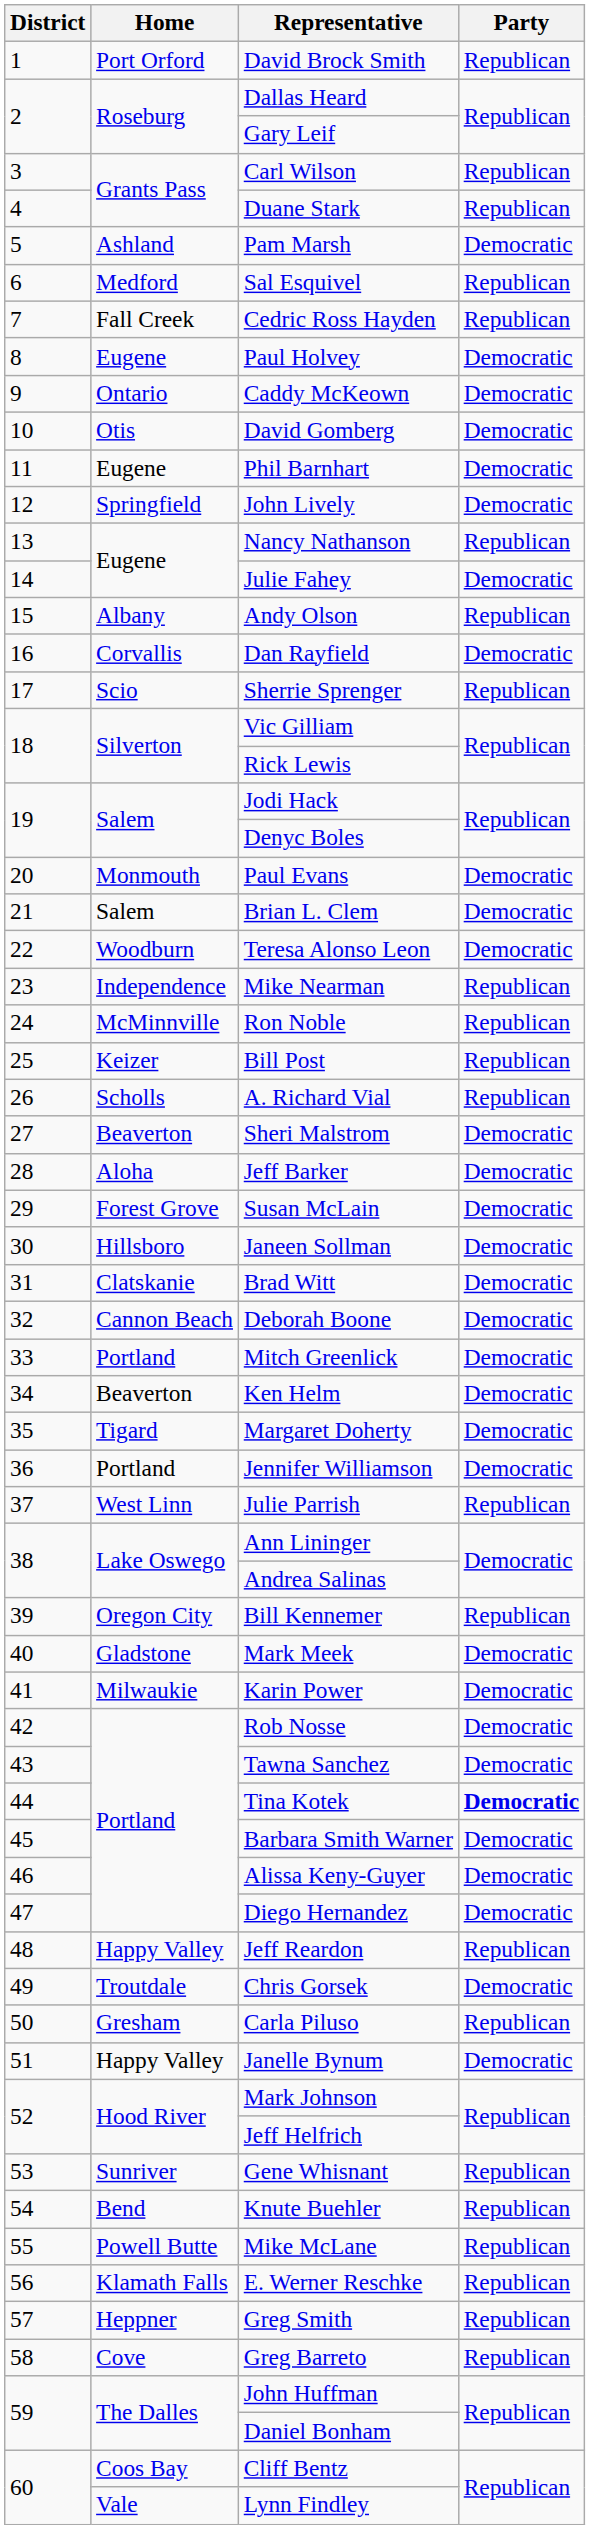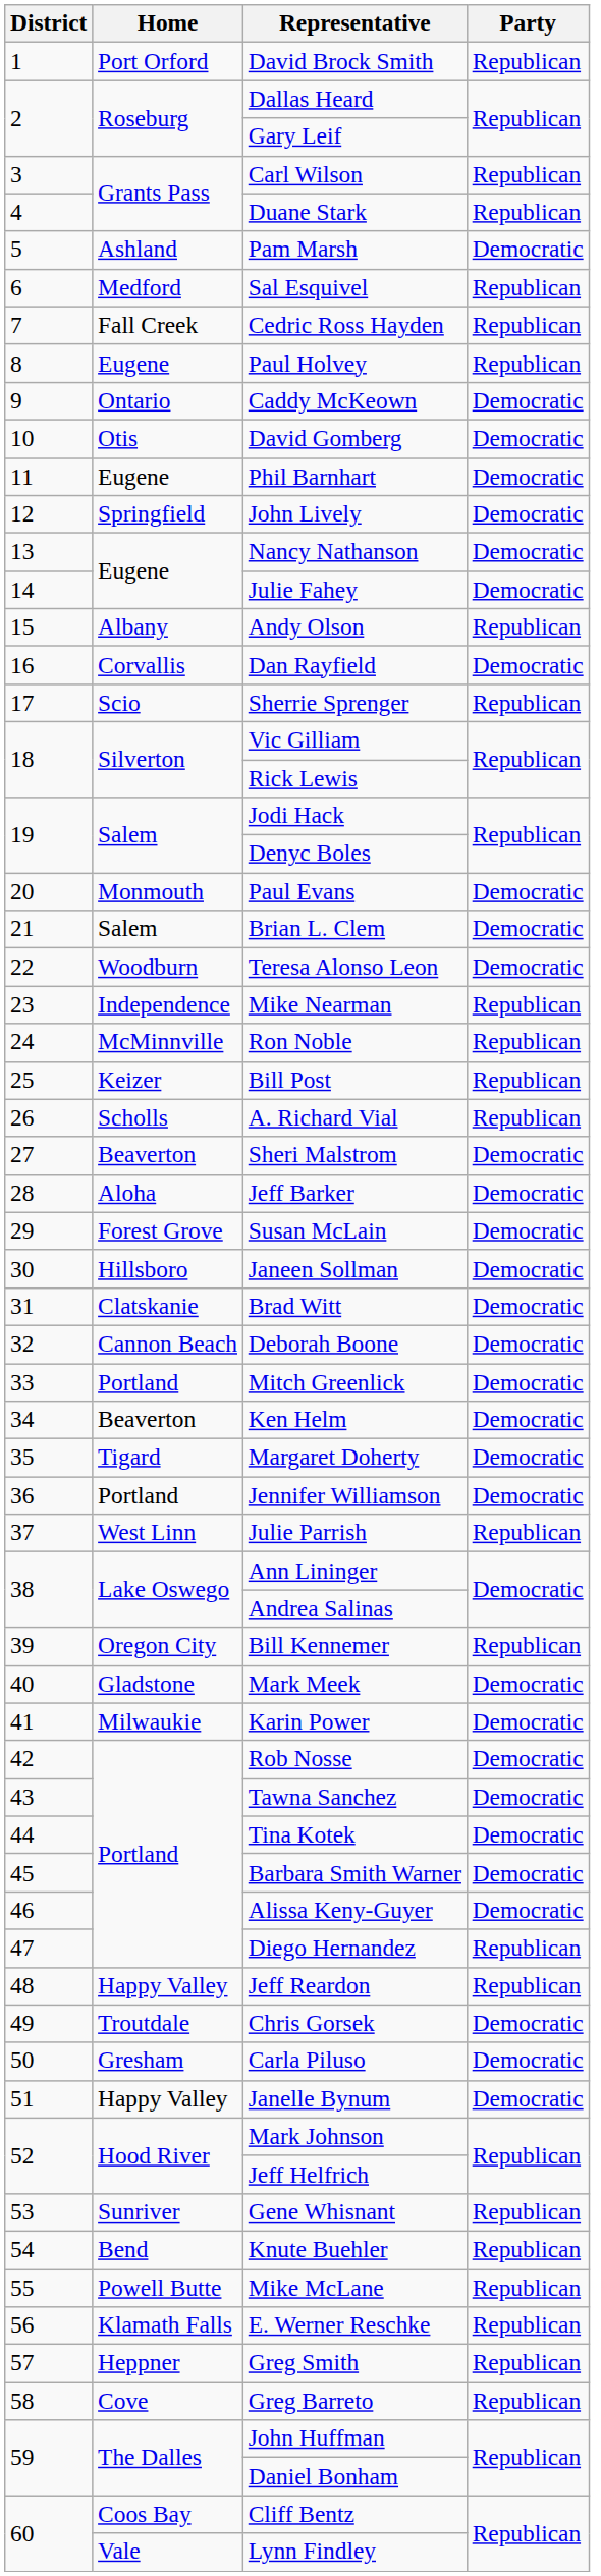Paul Holvey | Party: Democratic -> Republican
Nancy Nathanson | Party: Republican -> Democratic
Tina Kotek | Party: bold -> normal
Diego Hernandez | Party: Democratic -> Republican
Carla Piluso | Party: Republican -> Democratic
